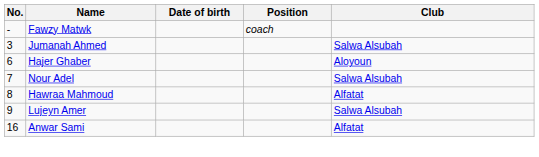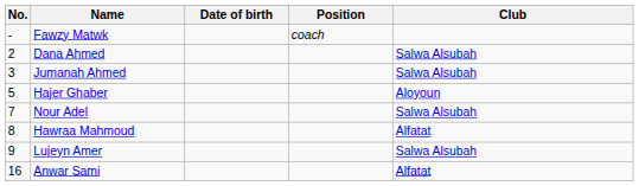+ row: 2 | Dana Ahmed | Salwa Alsubah
Hajer Ghaber | No.: 6 -> 5
